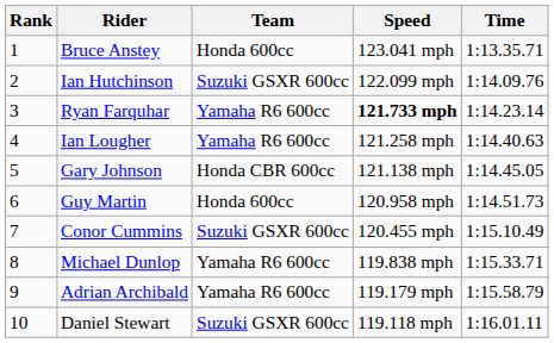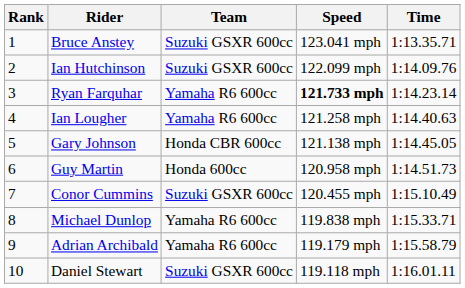Bruce Anstey | Team: Honda 600cc -> Suzuki GSXR 600cc
